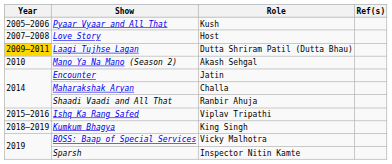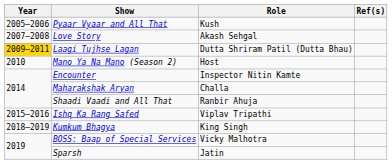Love Story | Role: Host -> Akash Sehgal
Mano Ya Na Mano (Season 2) | Role: Akash Sehgal -> Host
Encounter | Role: Jatin -> Inspector Nitin Kamte
Sparsh | Role: Inspector Nitin Kamte -> Jatin
